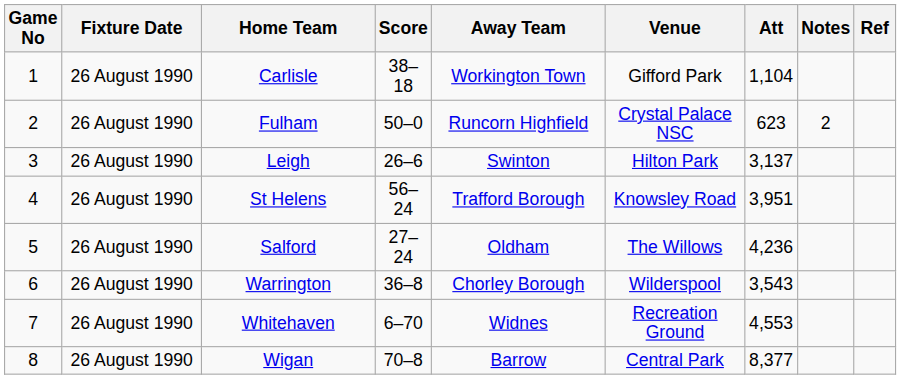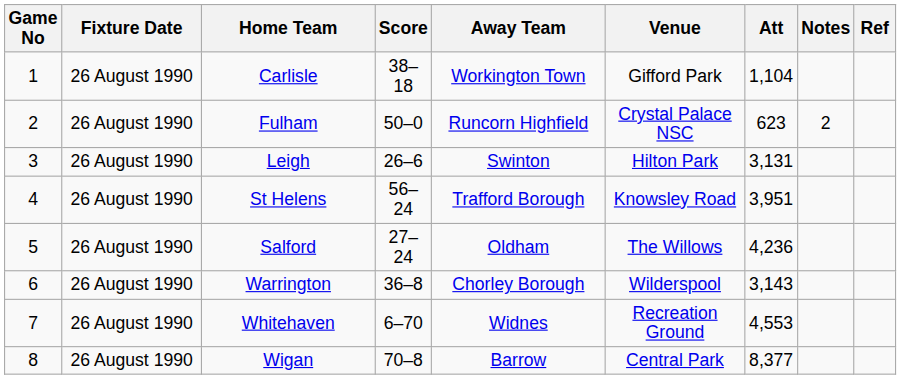Leigh | Att: 3,137 -> 3,131
Warrington | Att: 3,543 -> 3,143
